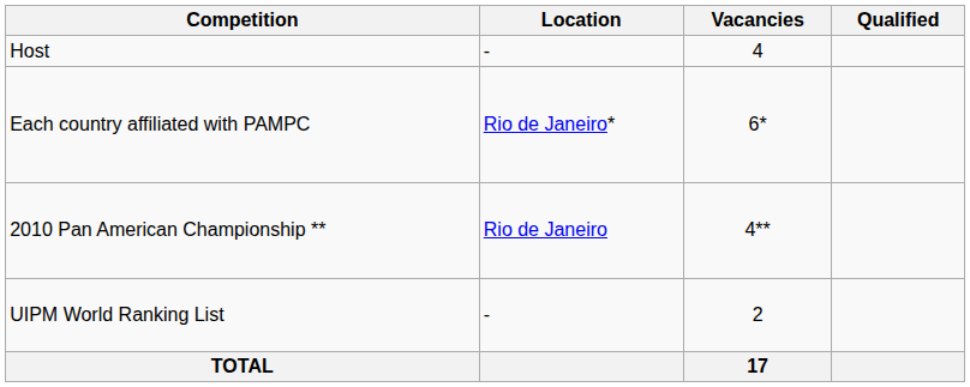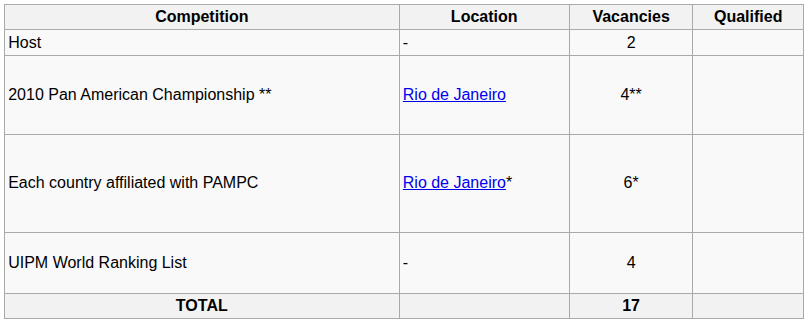Host | Vacancies: 4 -> 2
rows swapped: Each country affiliated with PAMPC <-> 2010 Pan American Championship **
UIPM World Ranking List | Vacancies: 2 -> 4
